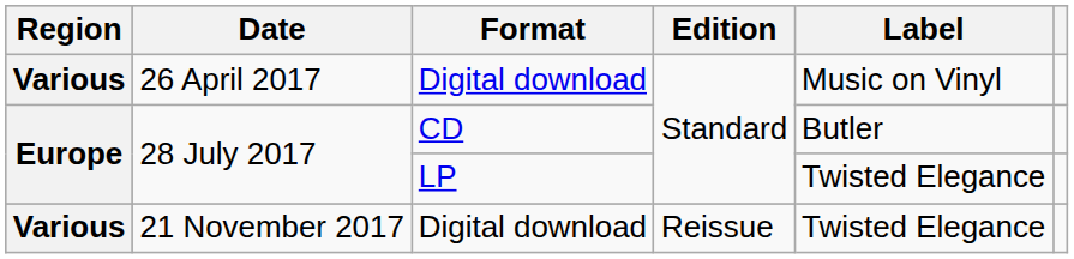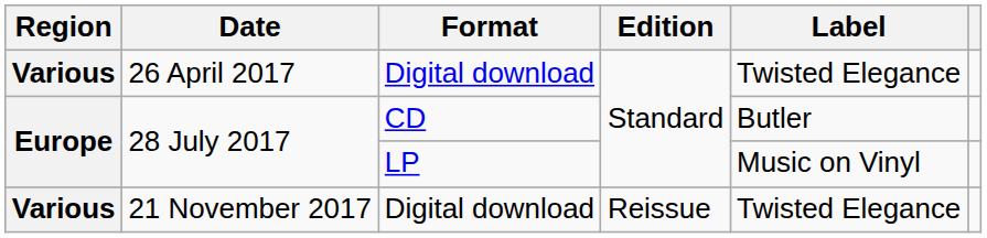26 April 2017 | Label: Music on Vinyl -> Twisted Elegance
28 July 2017 / LP | Label: Twisted Elegance -> Music on Vinyl
